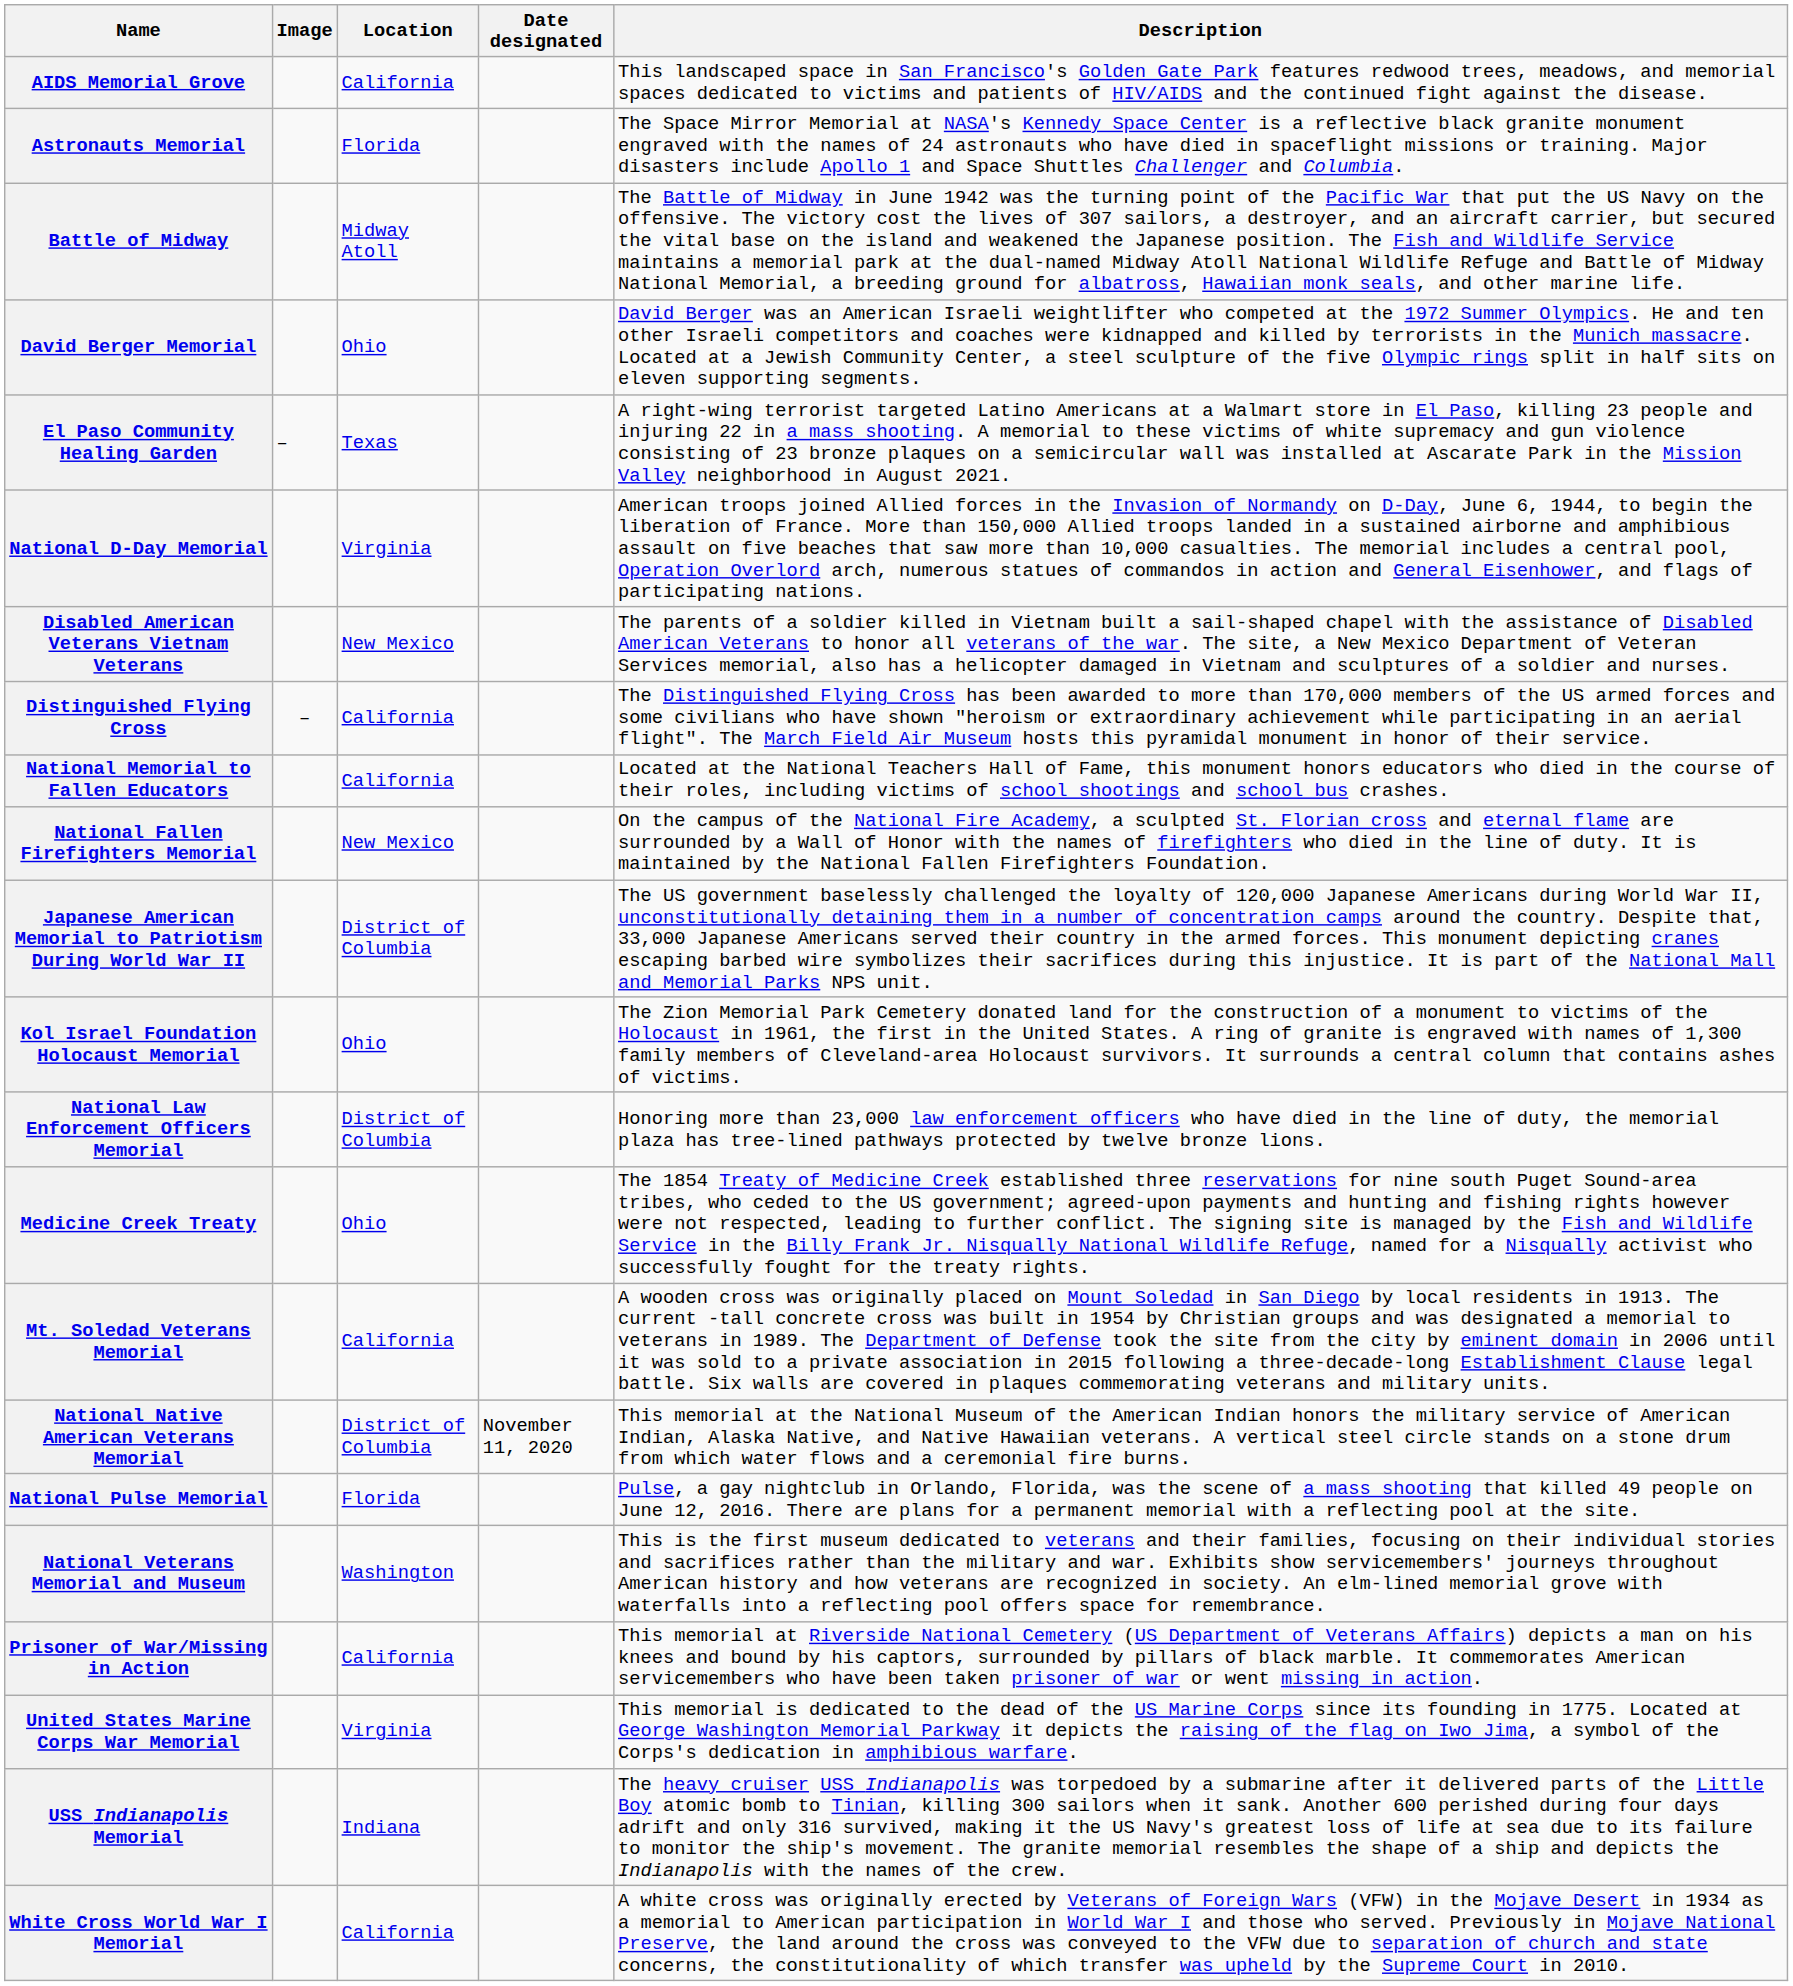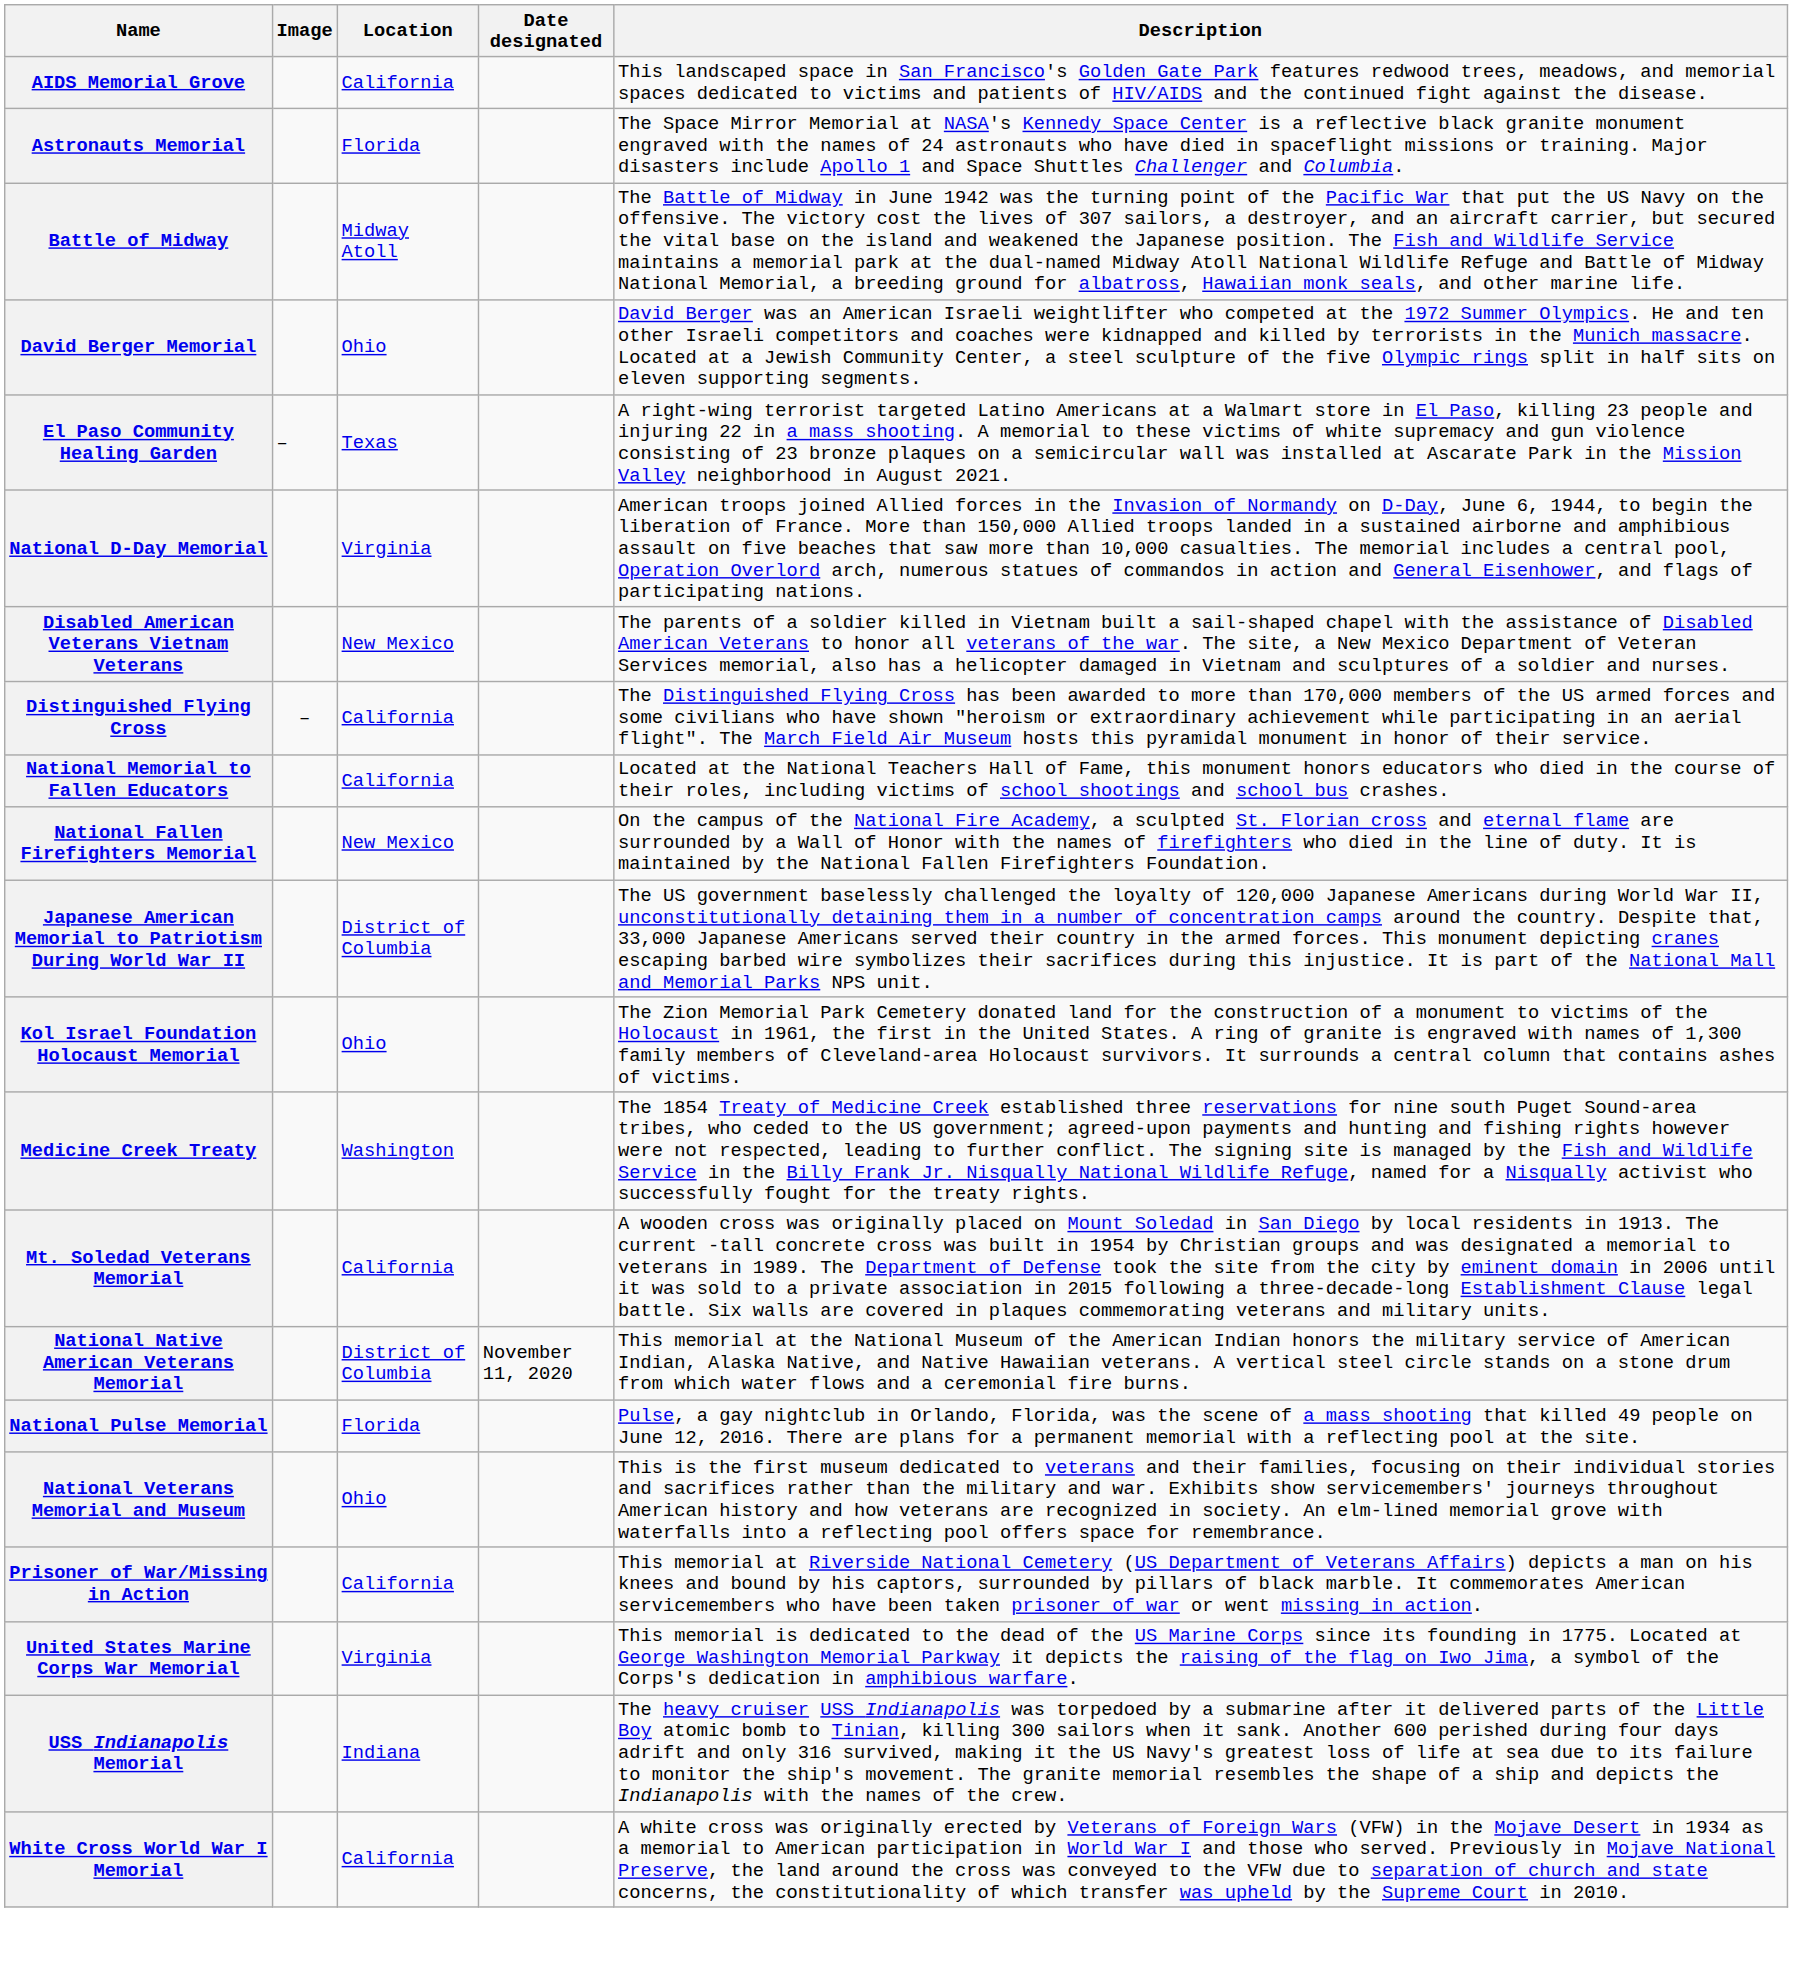- row: National Law Enforcement Officers Memorial | District of Columbia | Honoring more than 23,000 law enforcement officers who have died in the line of duty, the memorial plaza has tree-lined pathways protected by twelve bronze lions.
Medicine Creek Treaty | Location: Ohio -> Washington
National Veterans Memorial and Museum | Location: Washington -> Ohio
